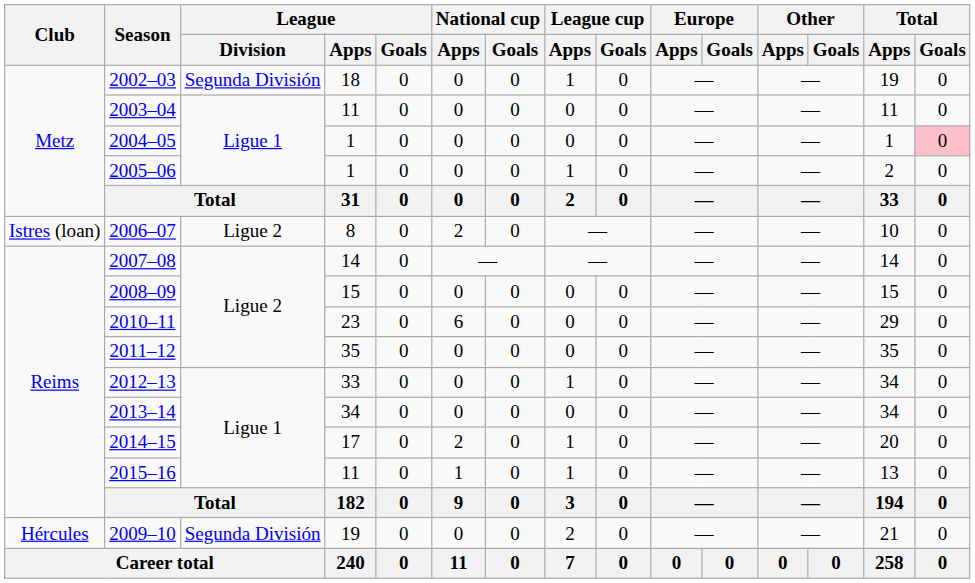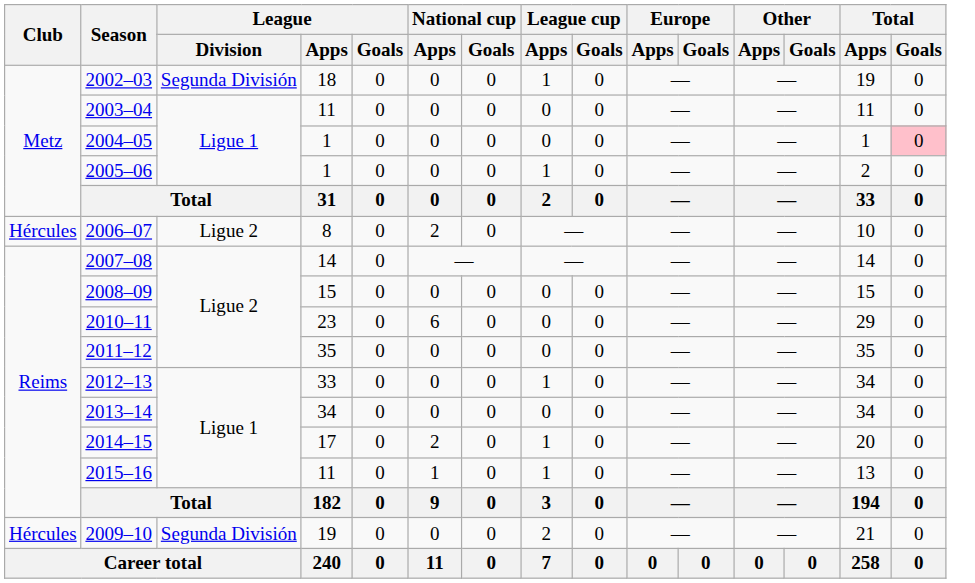2006–07 | Club: Istres (loan) -> Hércules
